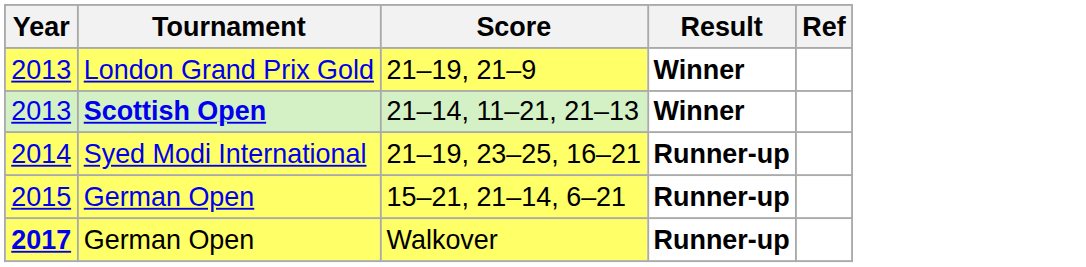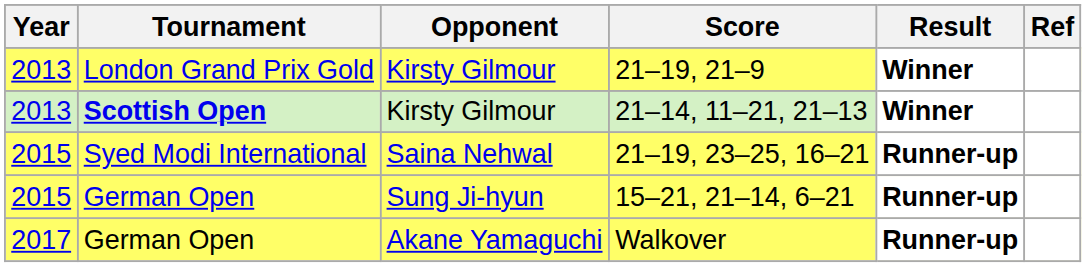+ column: Opponent | Kirsty Gilmour | Kirsty Gilmour | Saina Nehwal | Sung Ji-hyun | Akane Yamaguchi
21–19, 23–25, 16–21 | Year: 2014 -> 2015
Walkover | Year: bold -> normal
